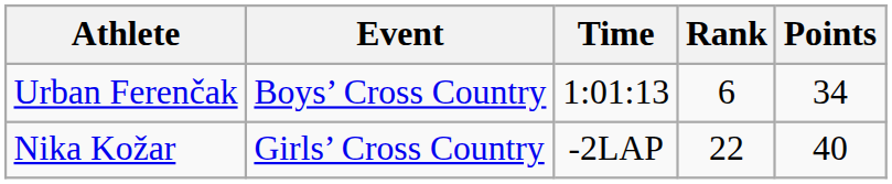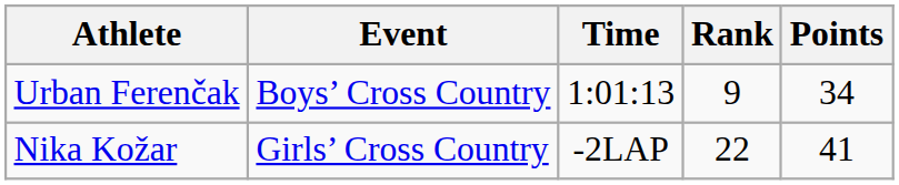Urban Ferenčak | Rank: 6 -> 9
Nika Kožar | Points: 40 -> 41
